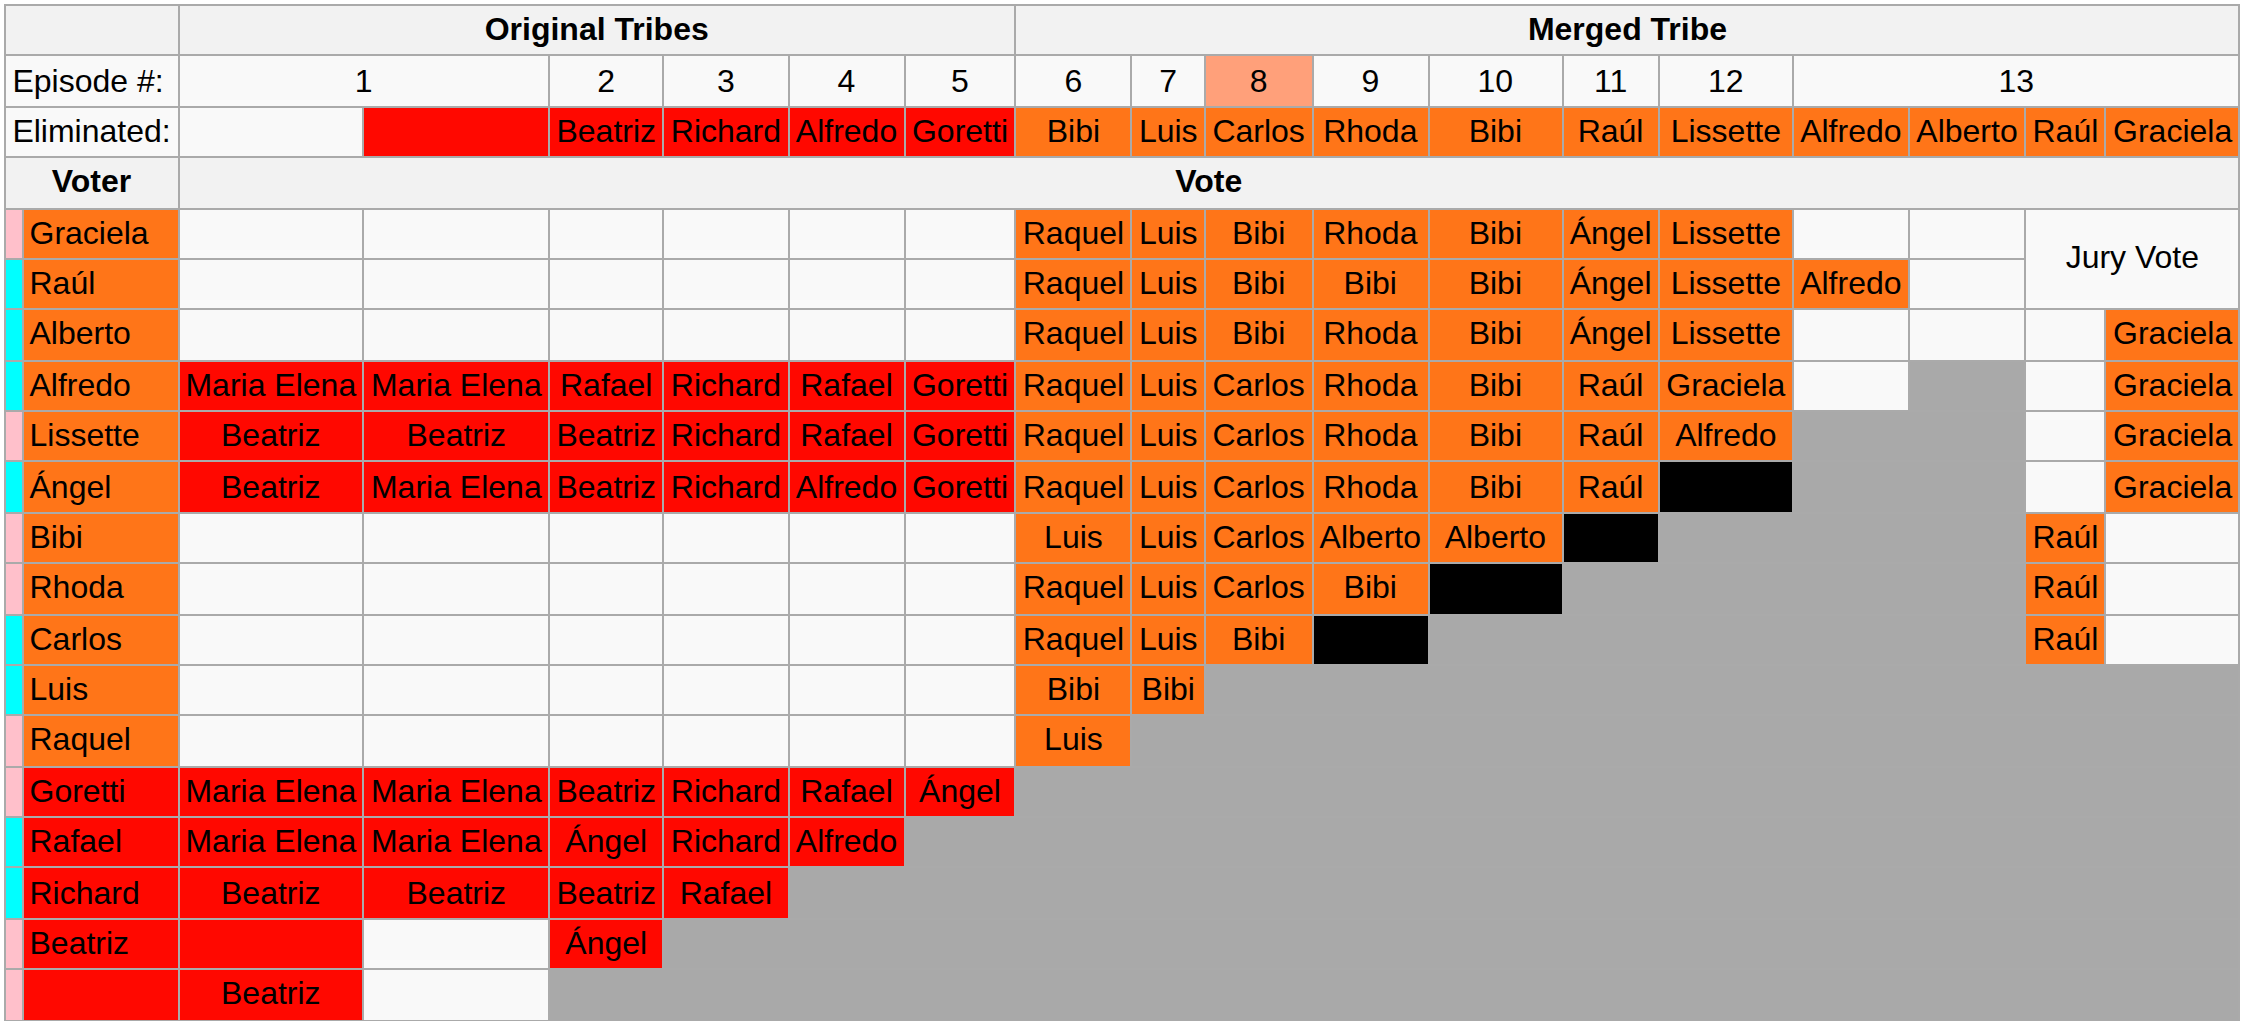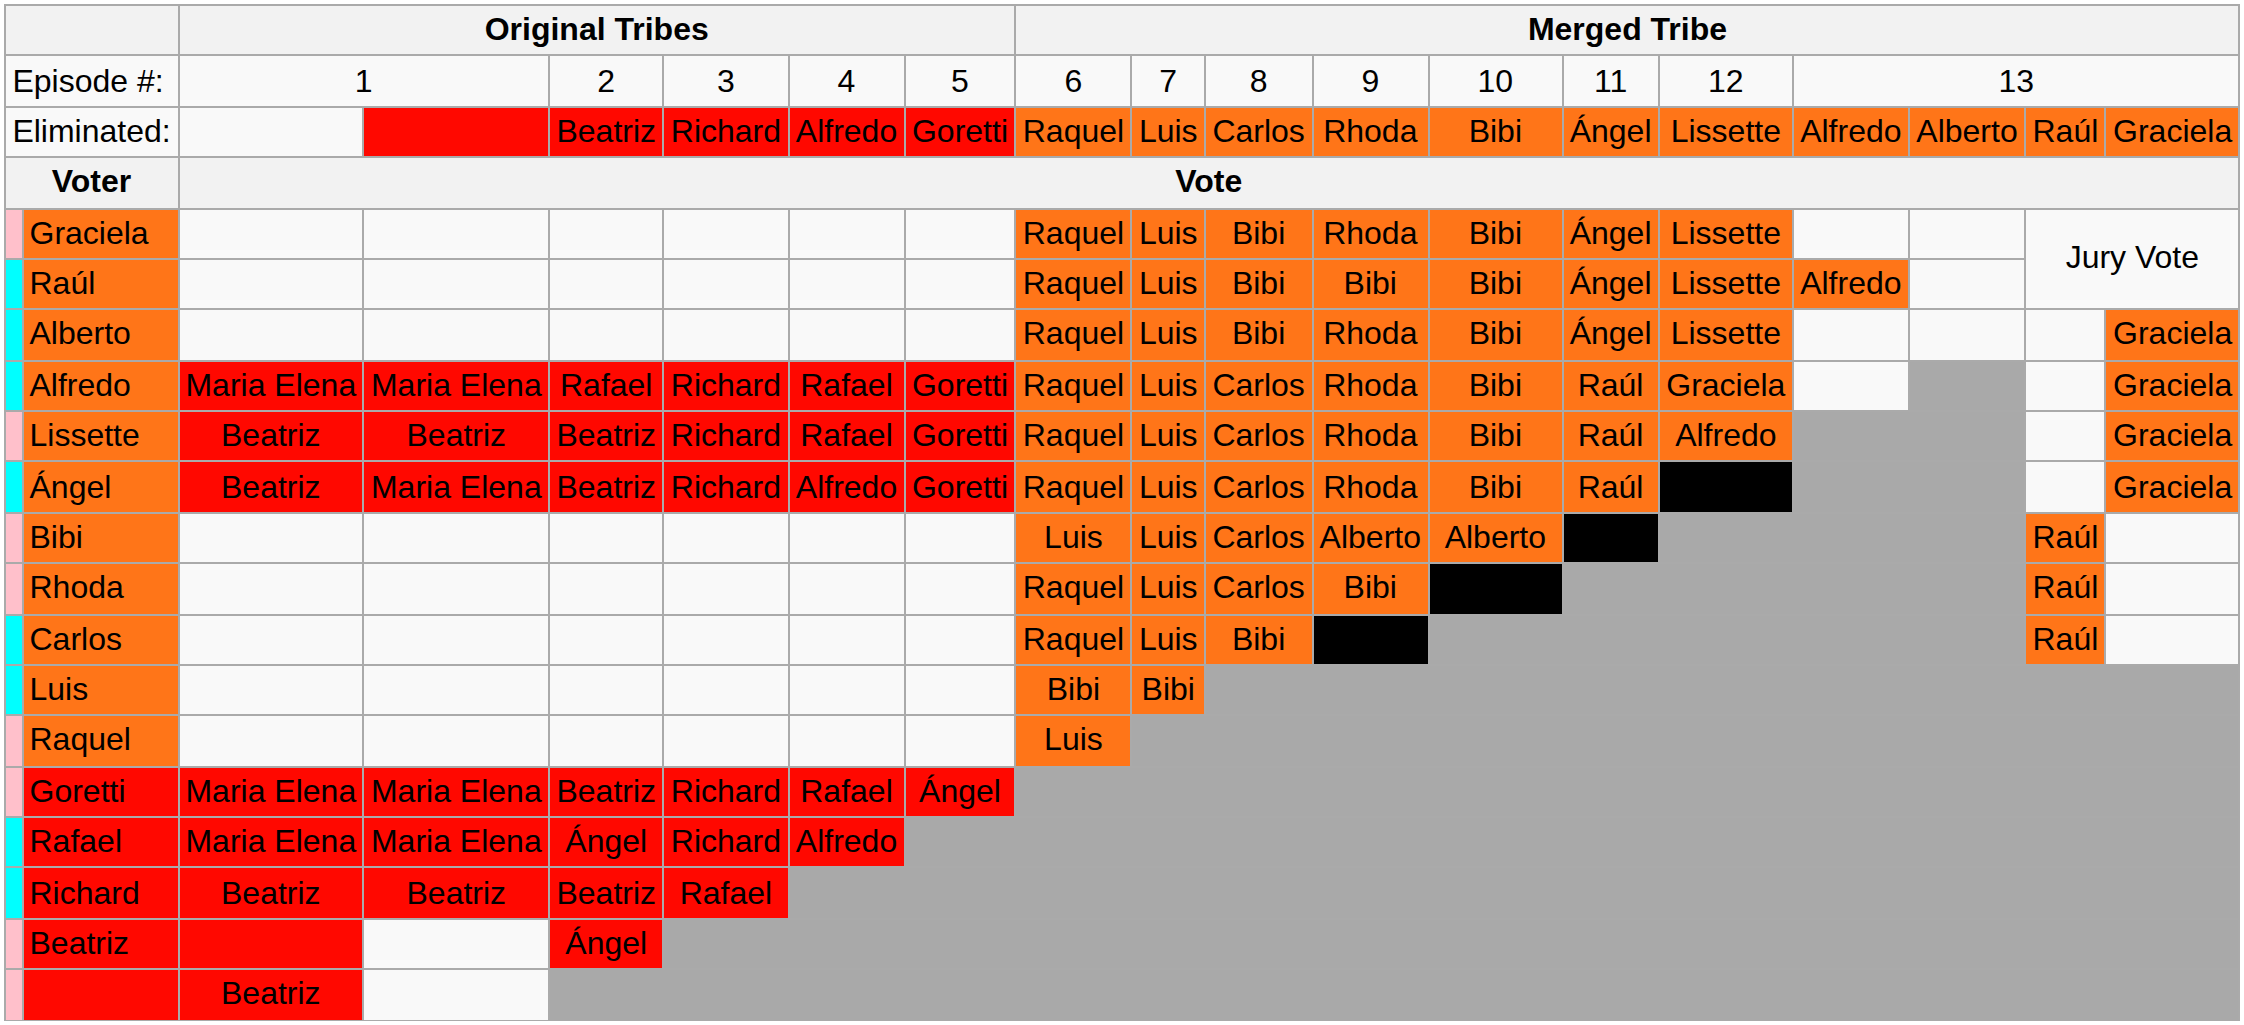Episode #: | column 11: lightsalmon background -> no background
Eliminated: | column 9: Bibi -> Raquel
Eliminated: | column 14: Raúl -> Ángel
